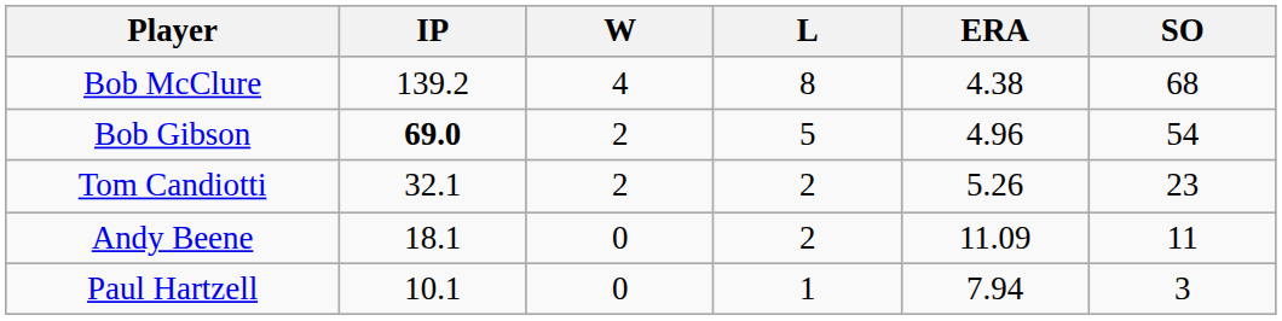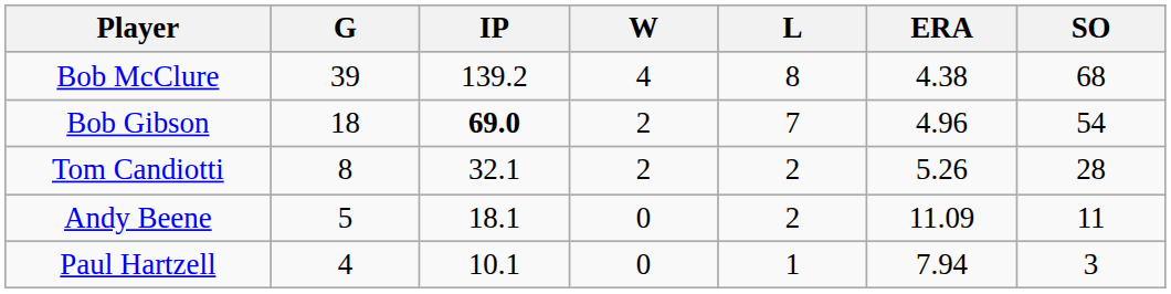+ column: G | 39 | 18 | 8 | 5 | 4
Bob Gibson | L: 5 -> 7
Tom Candiotti | SO: 23 -> 28
